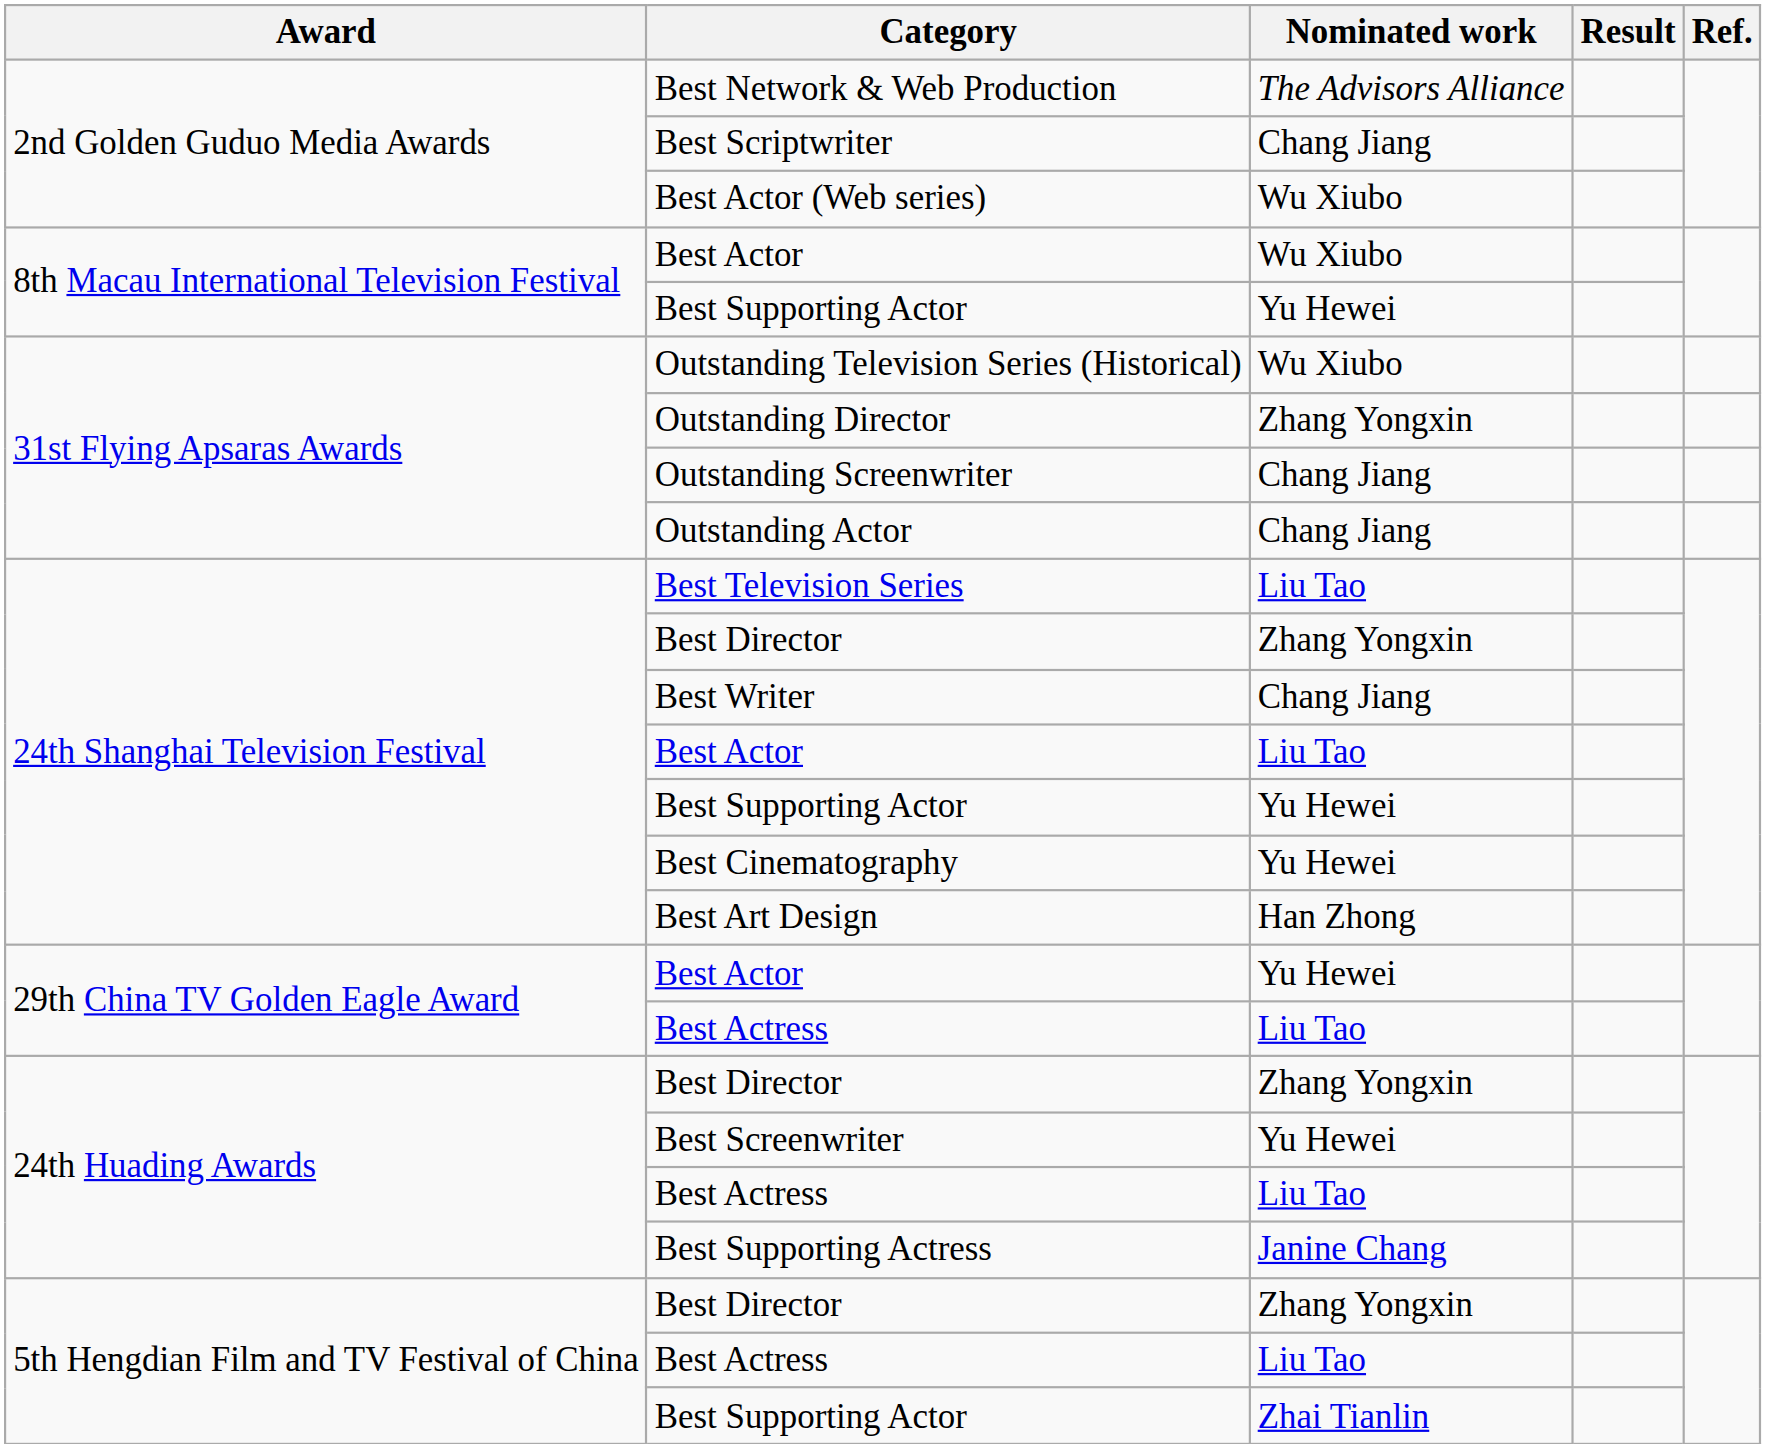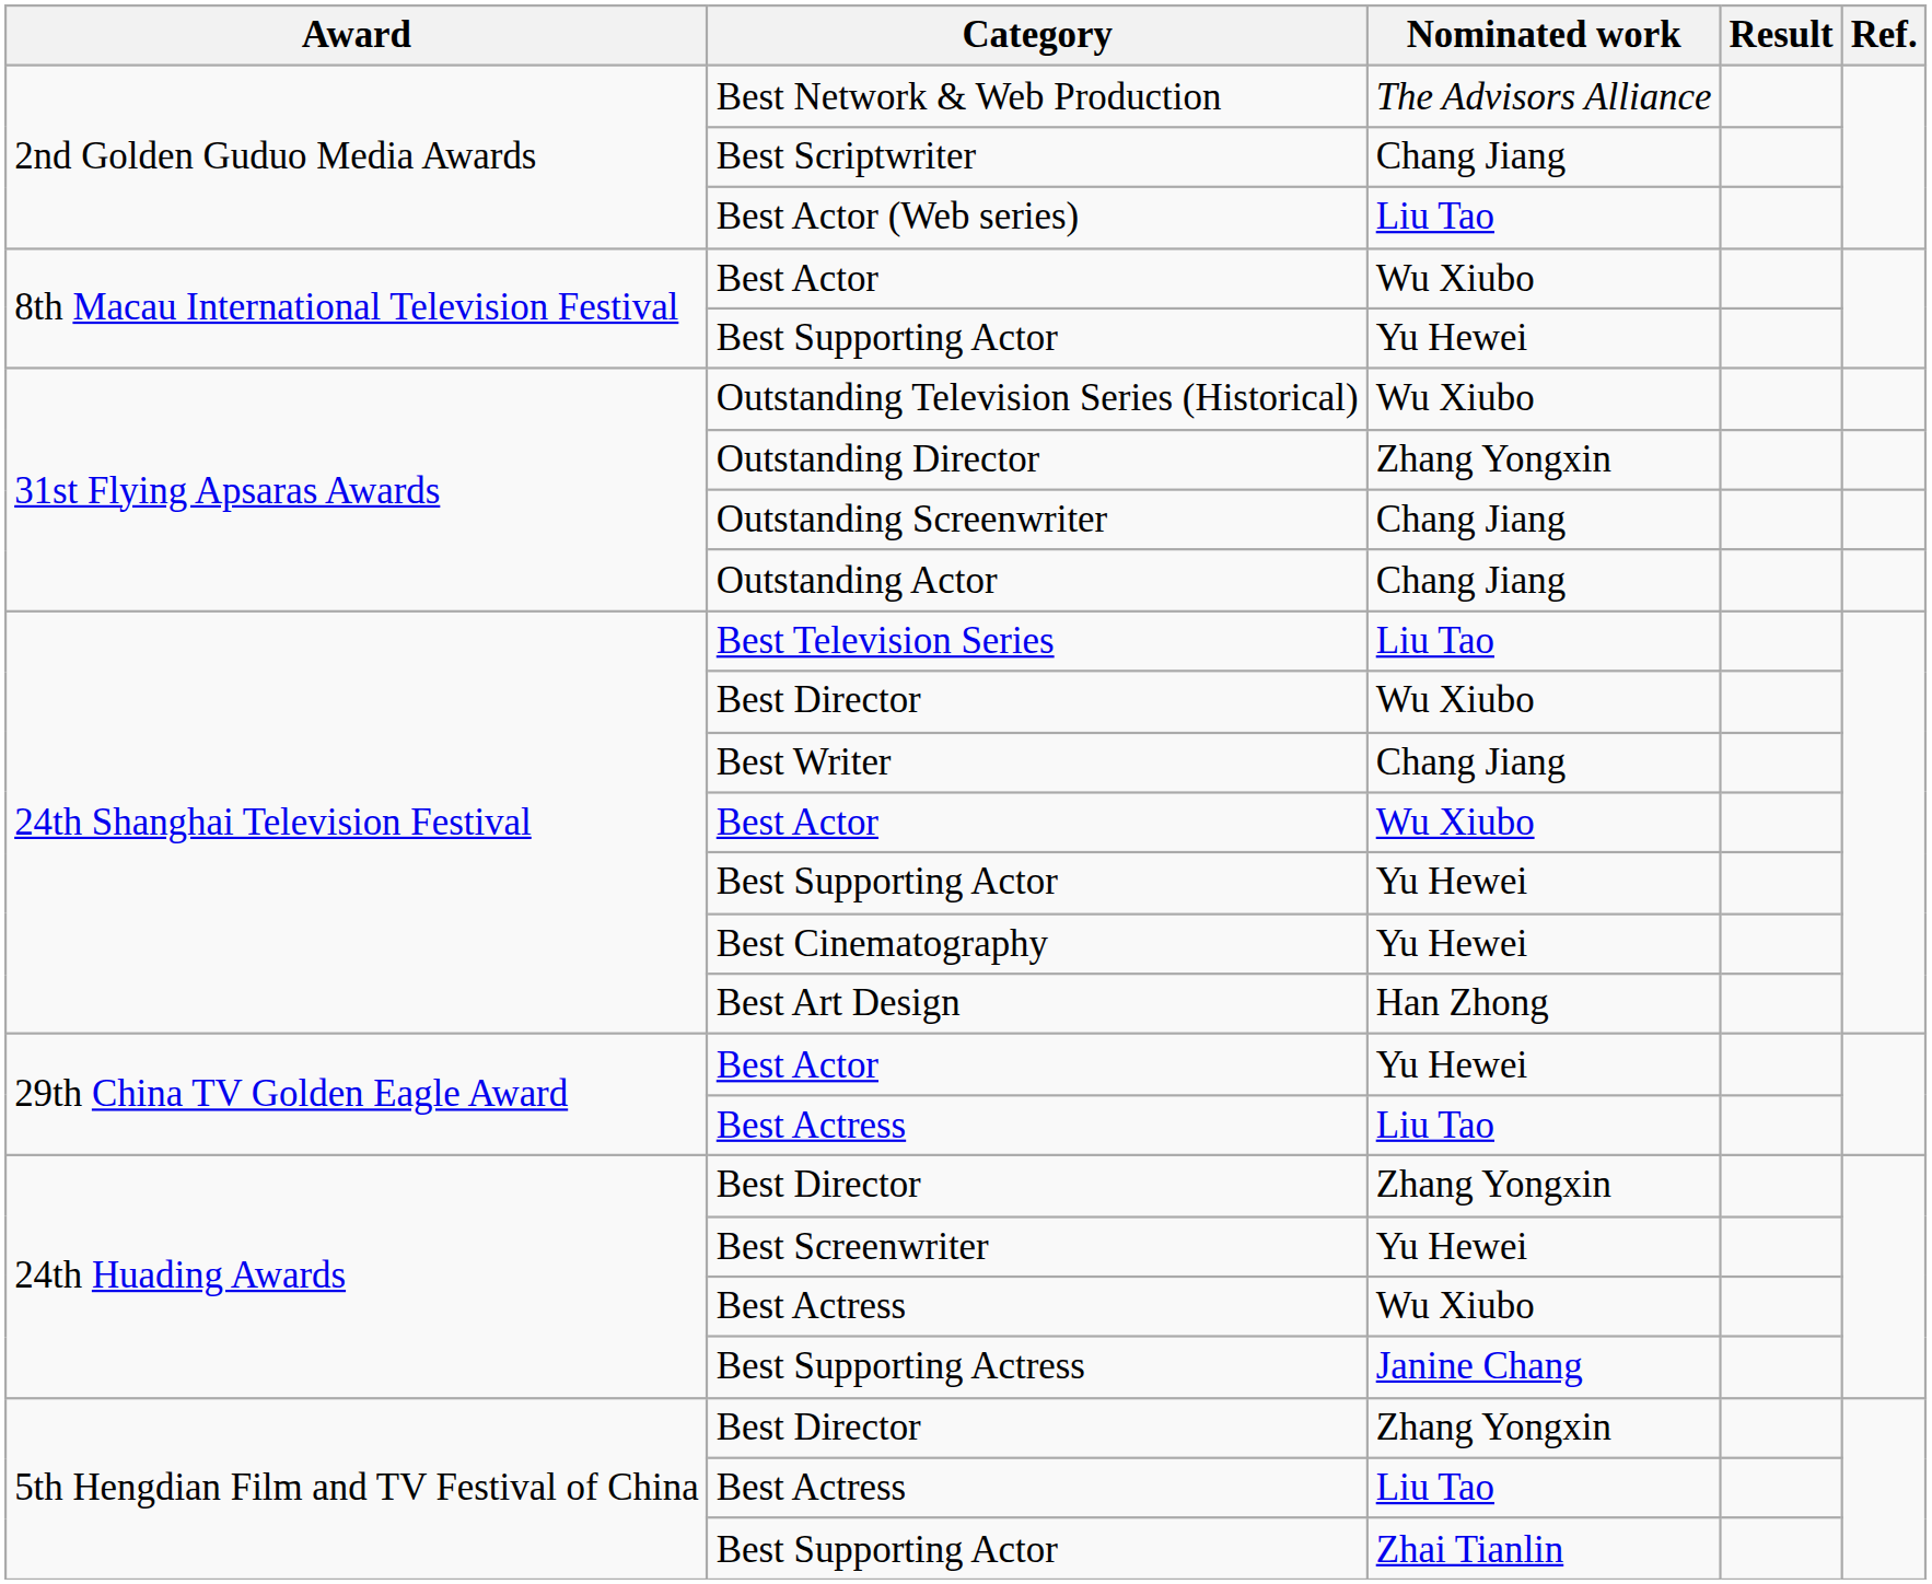Best Actor (Web series) | Nominated work: Wu Xiubo -> Liu Tao
24th Shanghai Television Festival / Best Director | Nominated work: Zhang Yongxin -> Wu Xiubo
24th Shanghai Television Festival / Best Actor | Nominated work: Liu Tao -> Wu Xiubo
24th Huading Awards / Best Actress | Nominated work: Liu Tao -> Wu Xiubo
